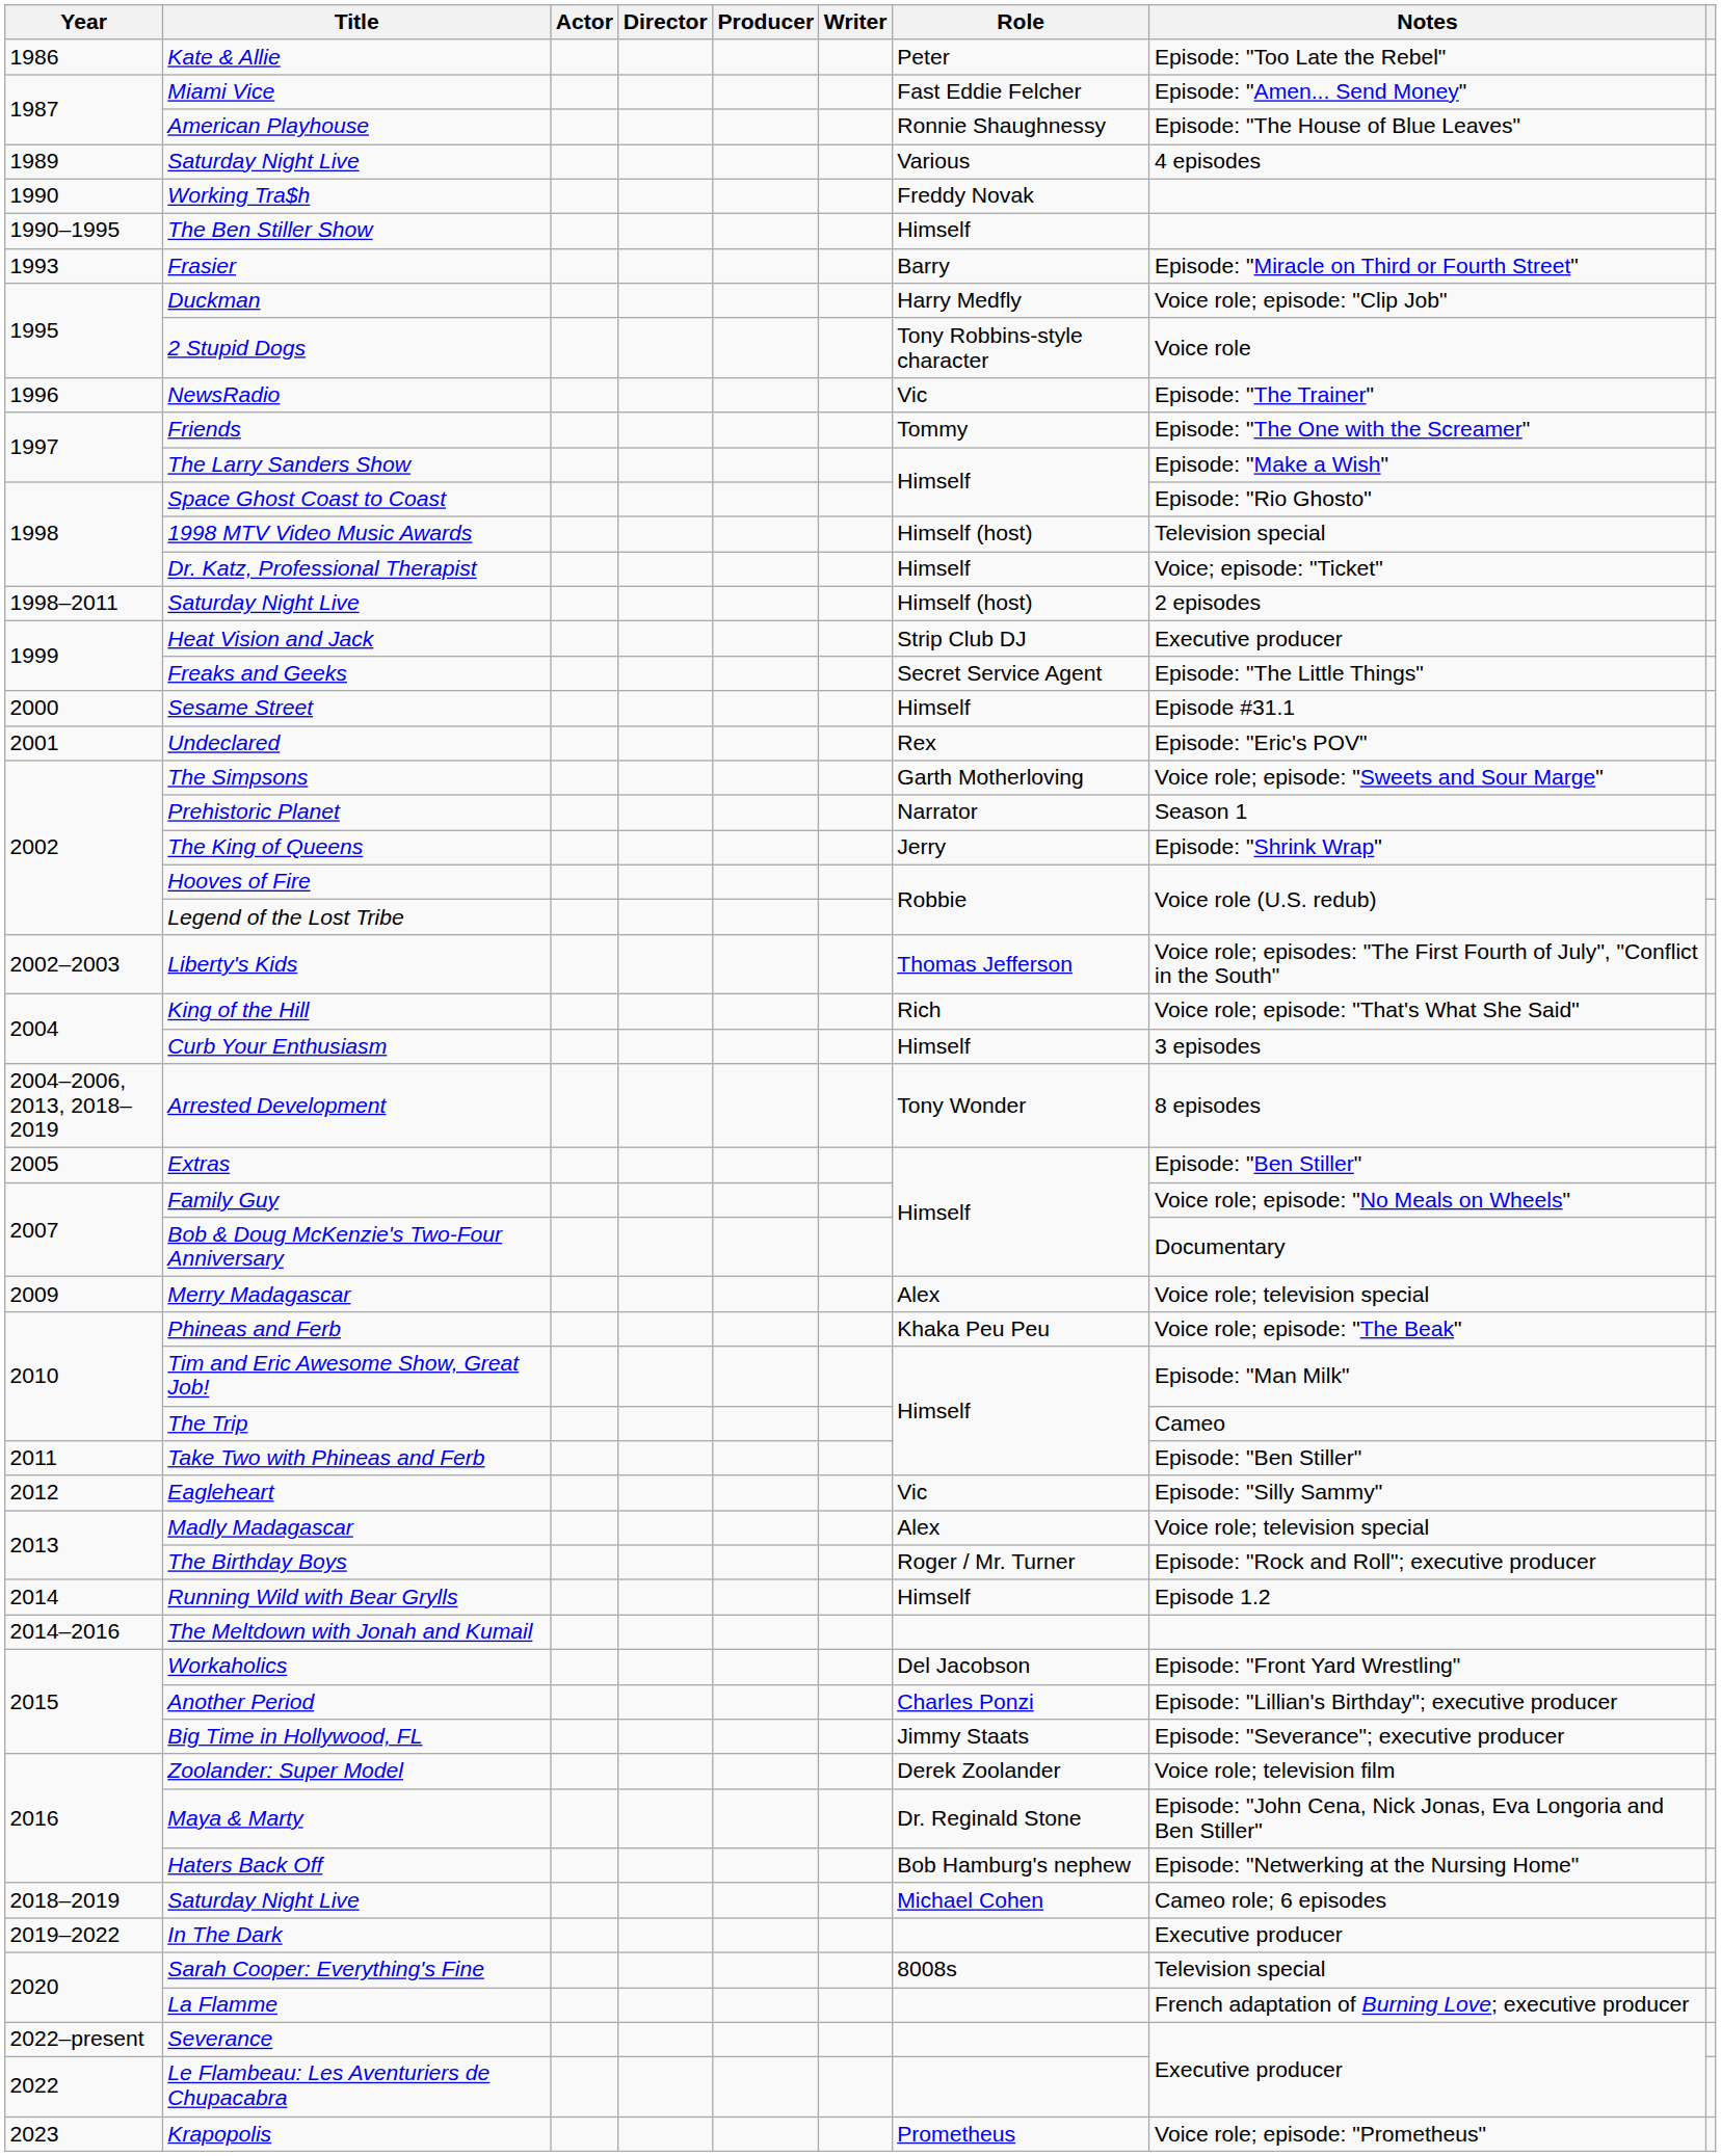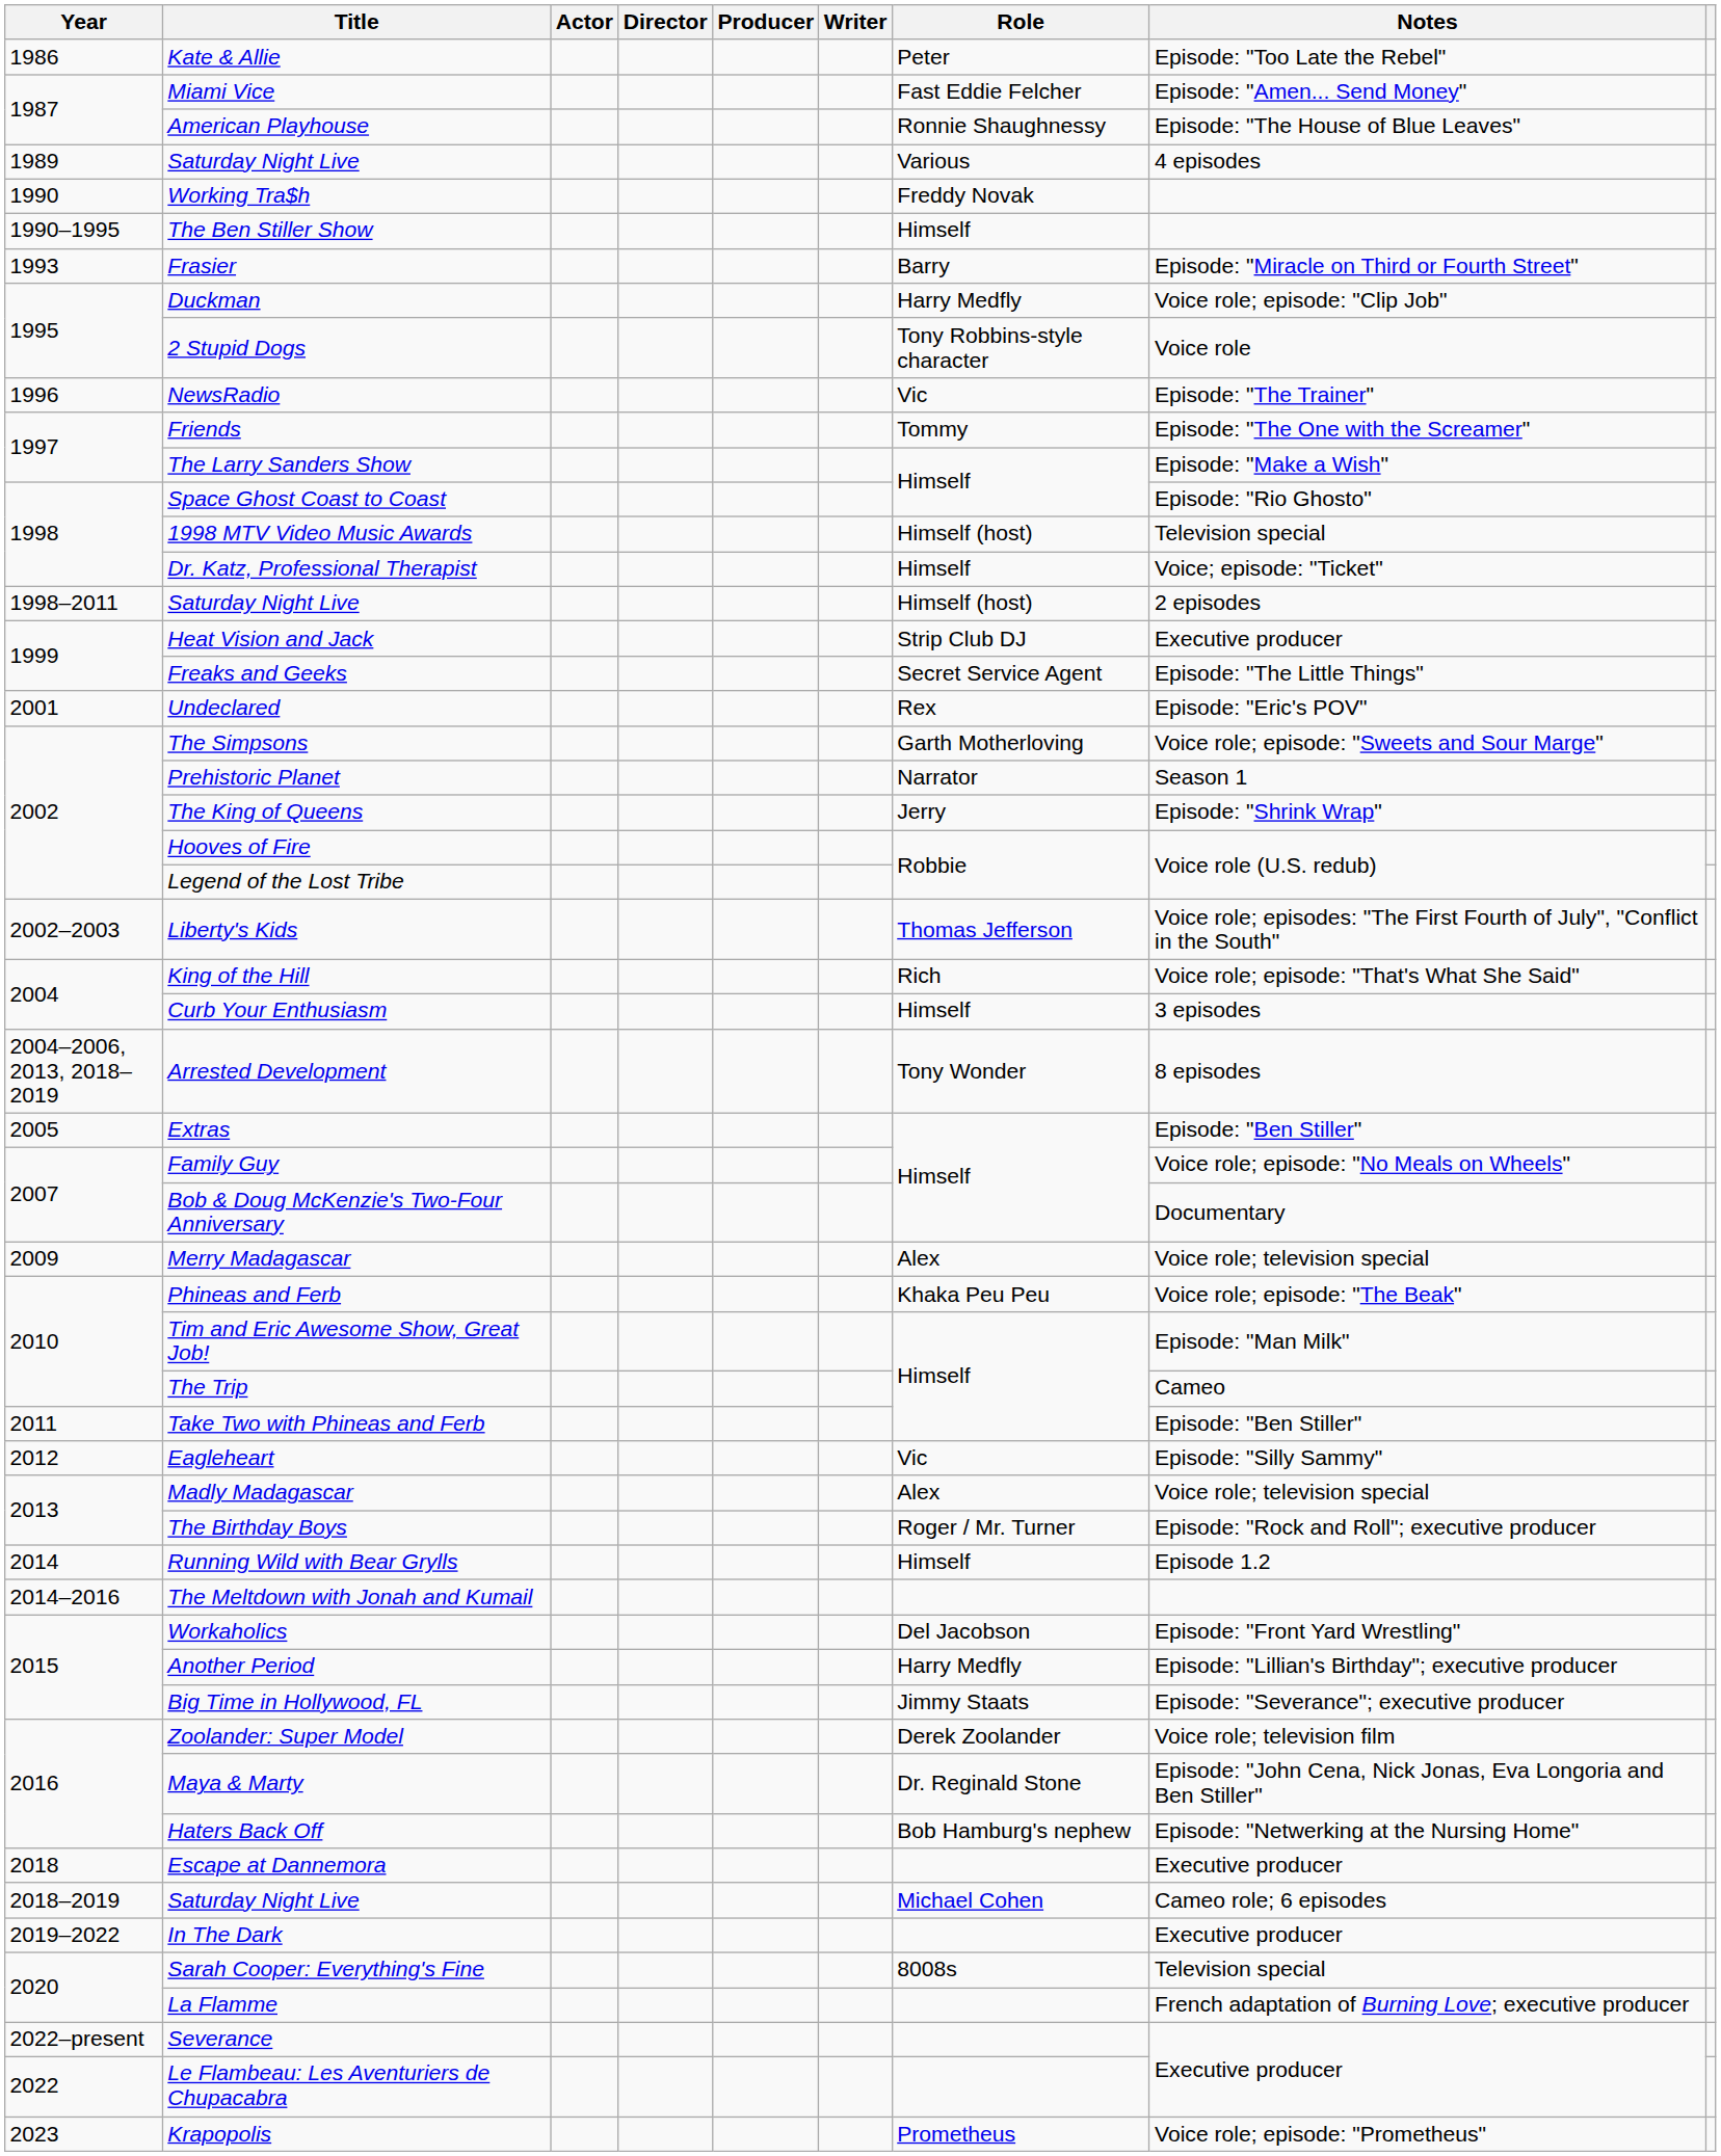- row: 2000 | Sesame Street | Himself | Episode #31.1
Another Period | Role: Charles Ponzi -> Harry Medfly
+ row: 2018 | Escape at Dannemora | Executive producer
